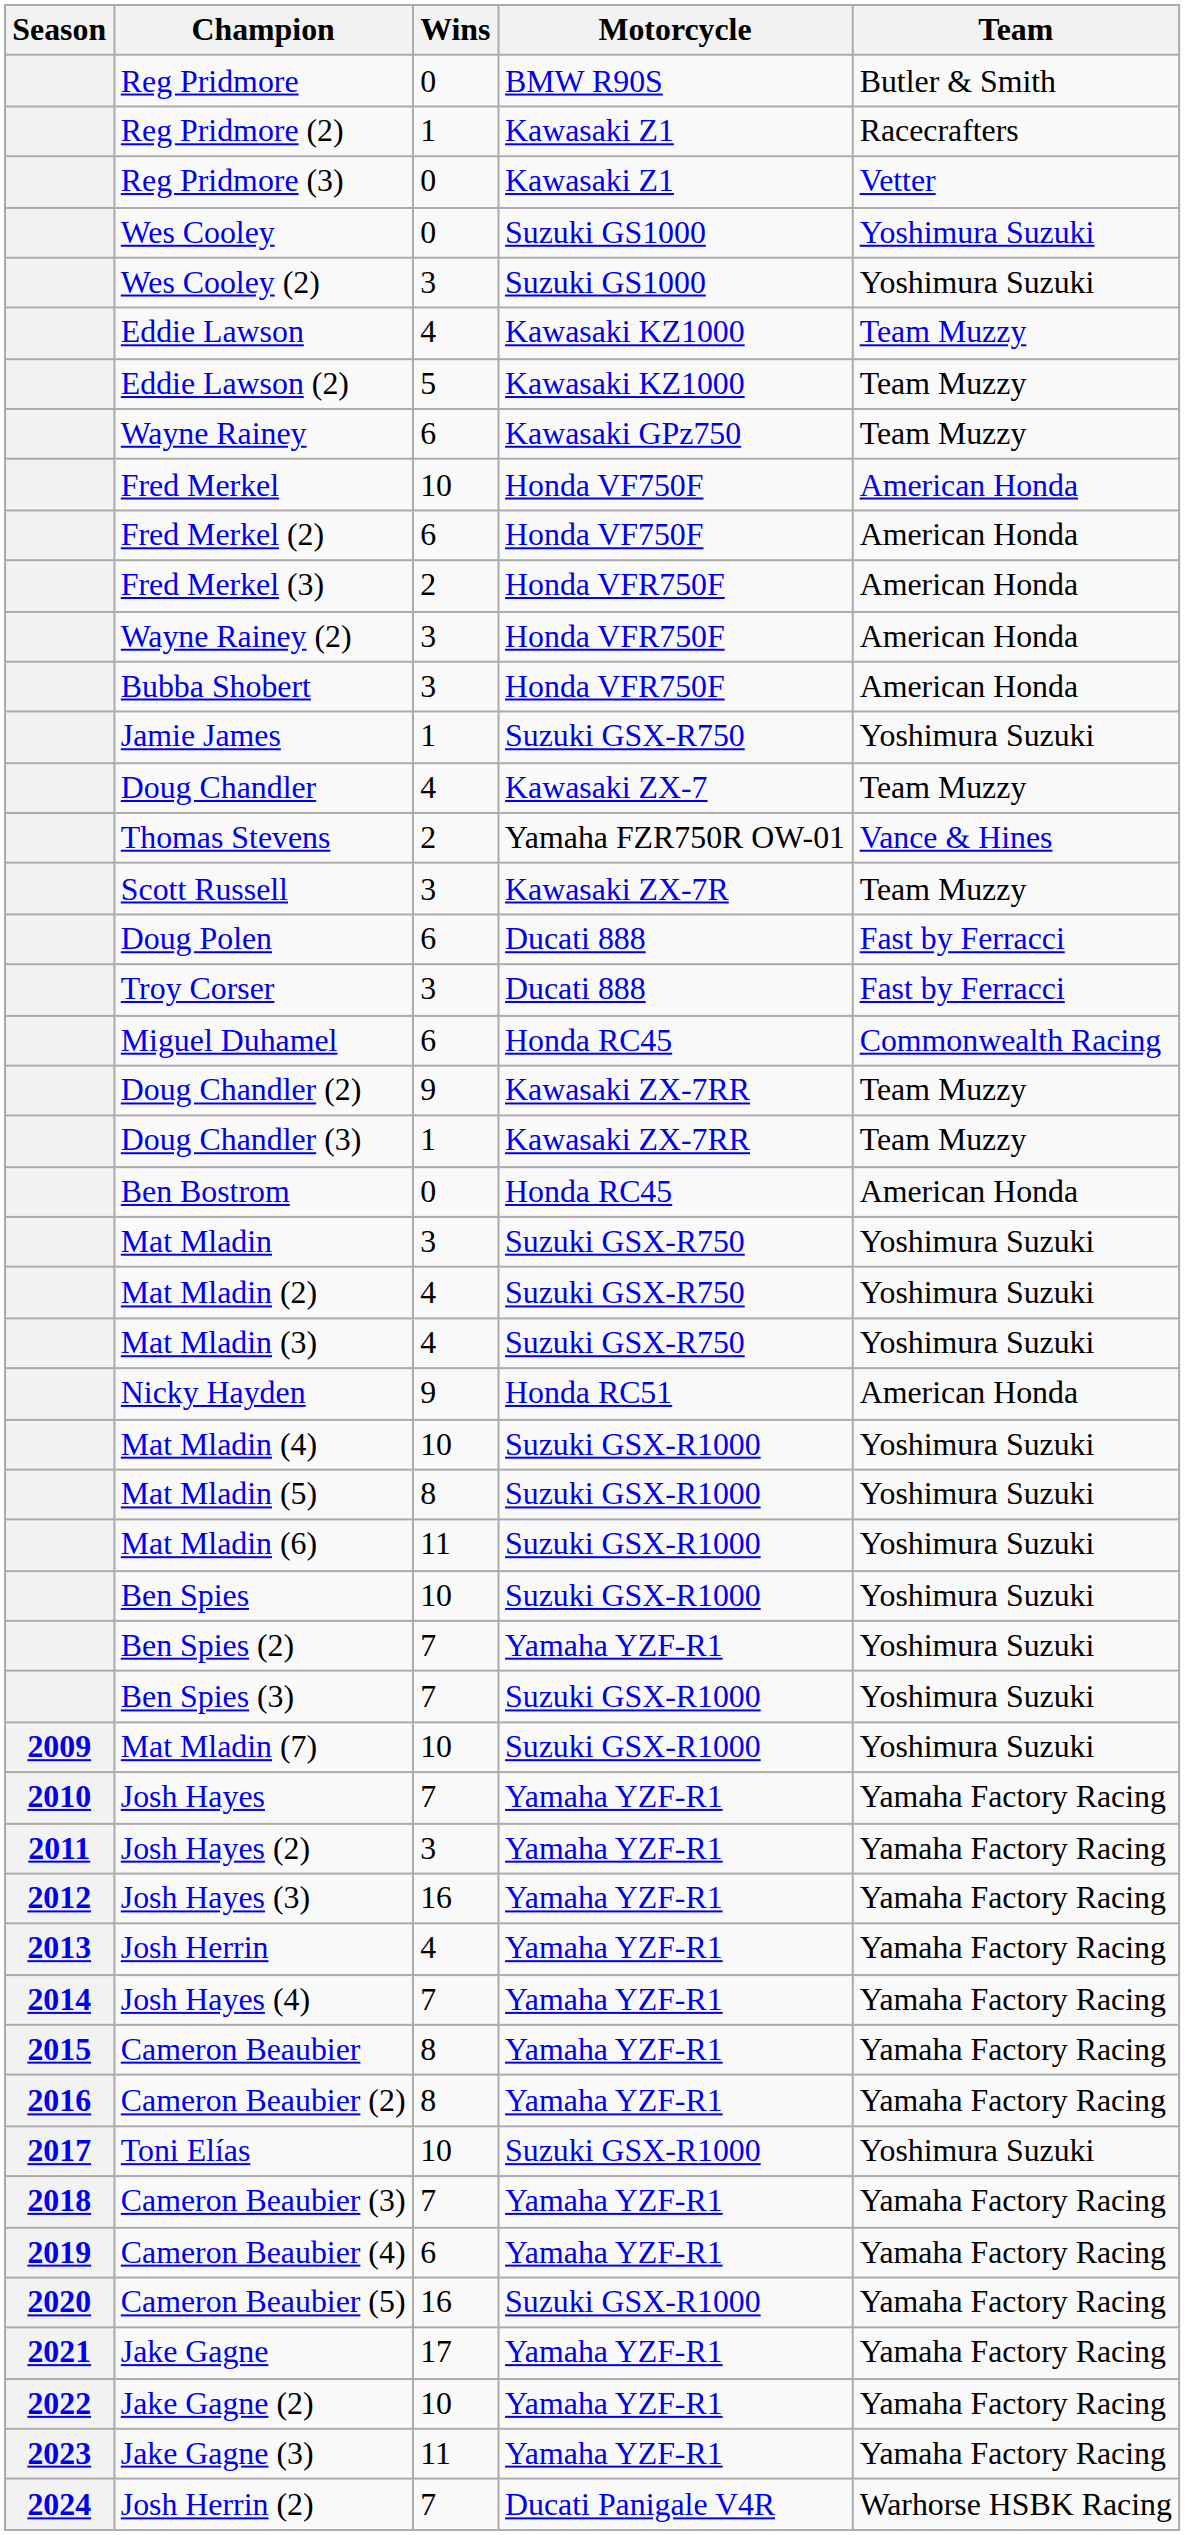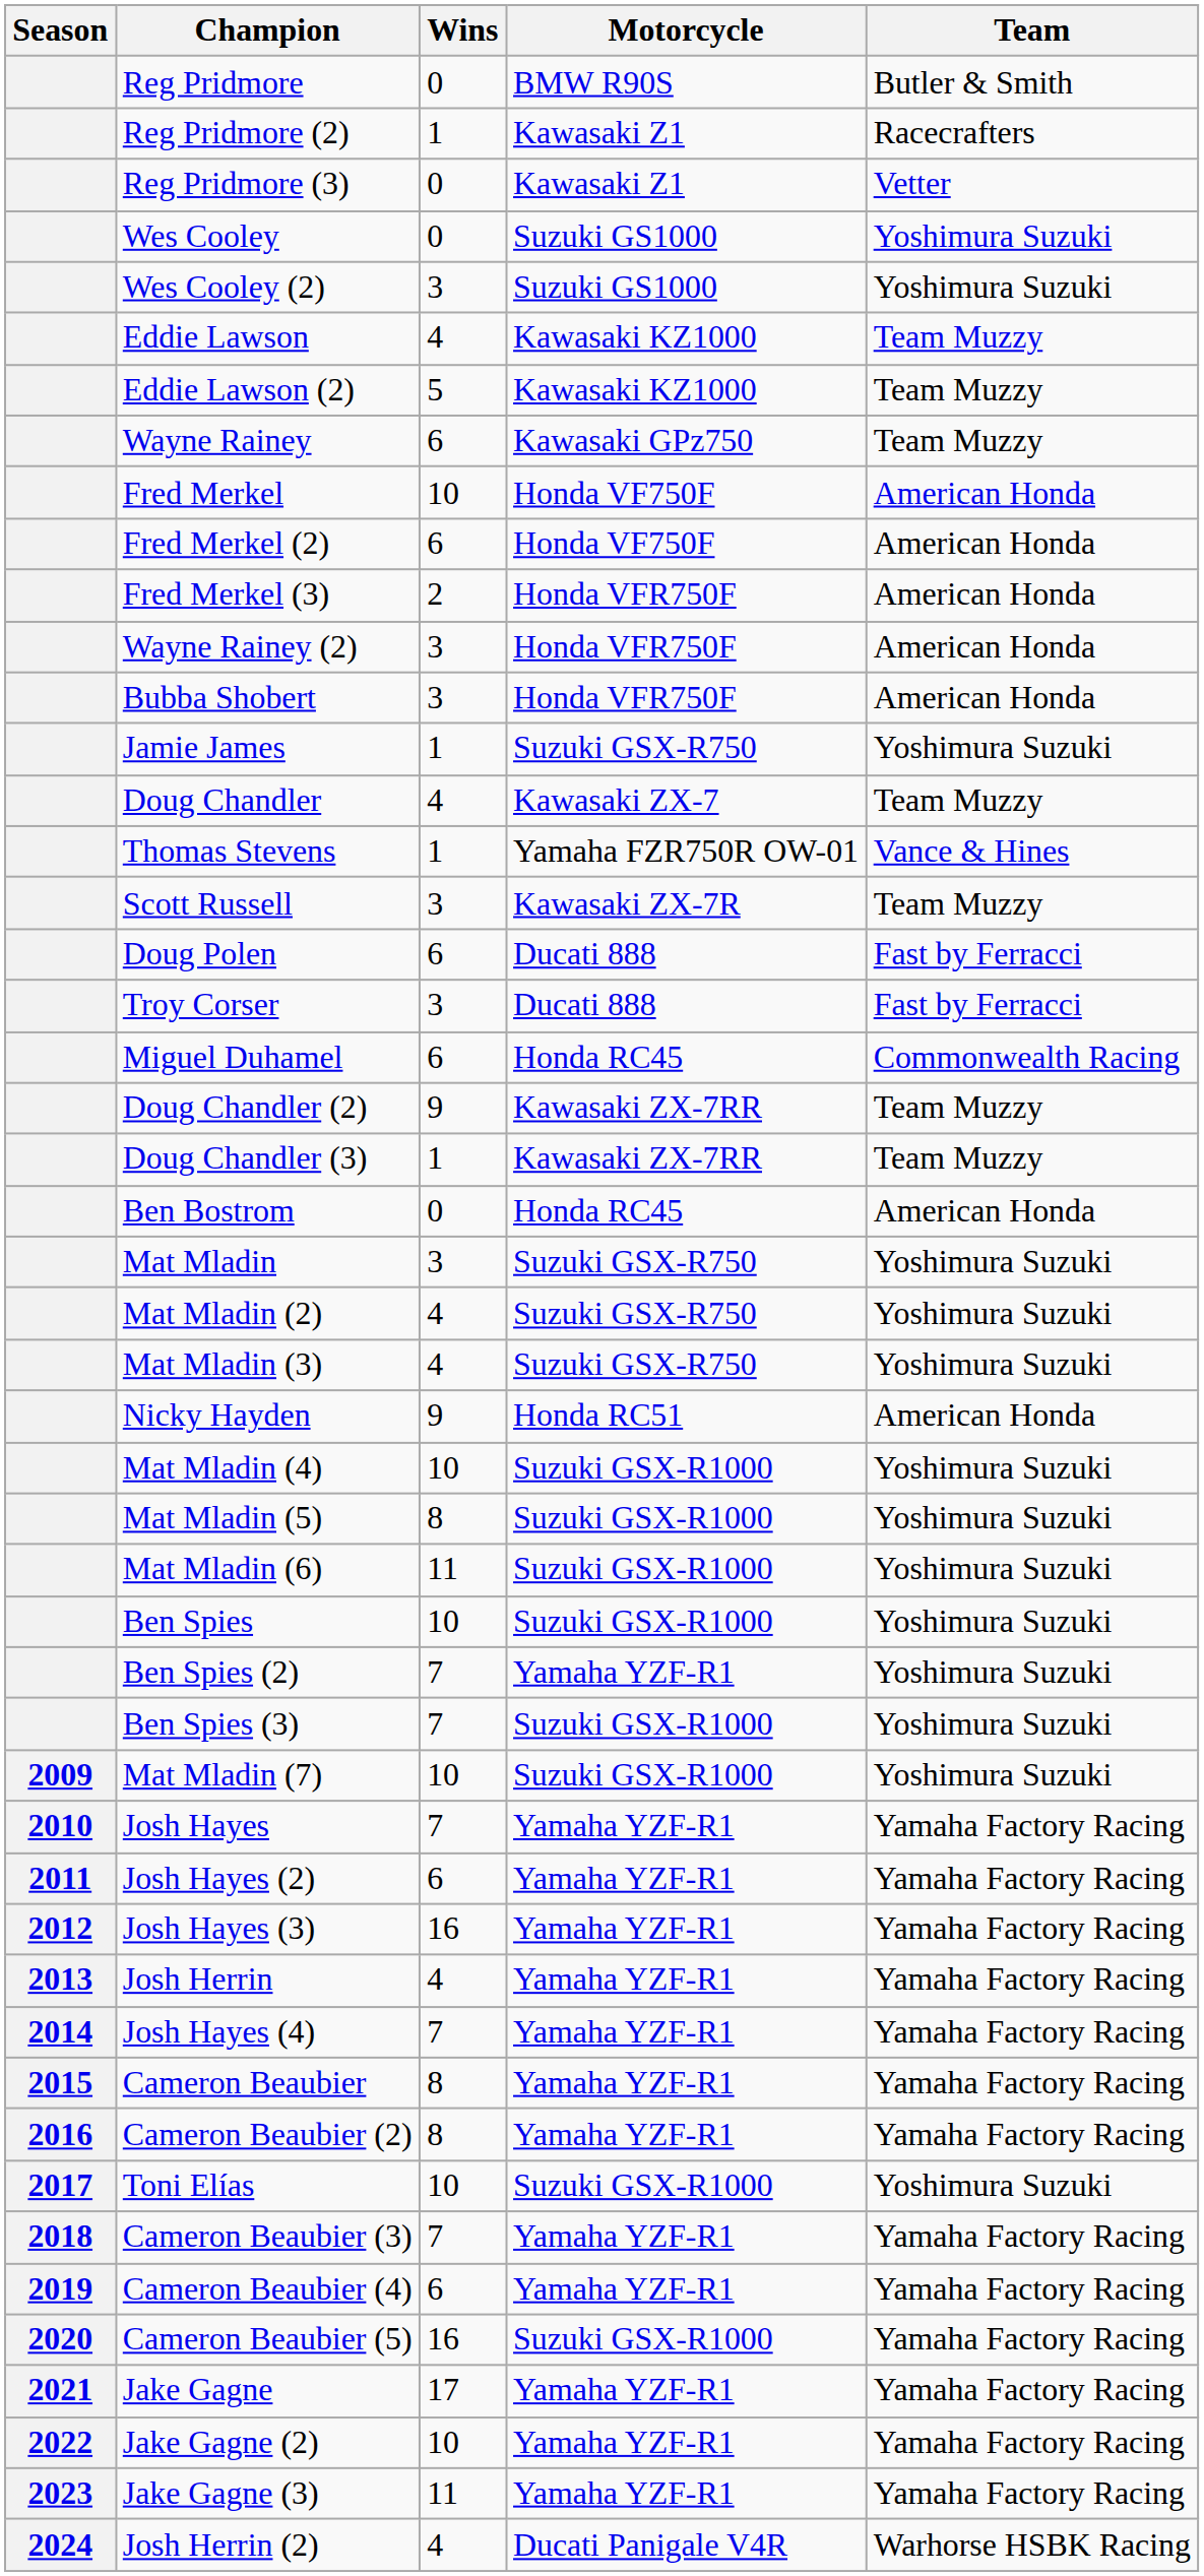Thomas Stevens | Wins: 2 -> 1
Josh Hayes (2) | Wins: 3 -> 6
Josh Herrin (2) | Wins: 7 -> 4
